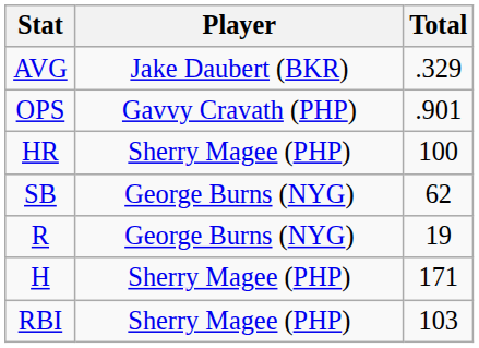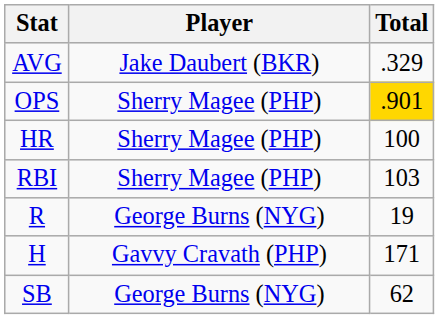OPS | Player: Gavvy Cravath (PHP) -> Sherry Magee (PHP)
OPS | Total: no background -> gold background
rows swapped: RBI <-> SB
H | Player: Sherry Magee (PHP) -> Gavvy Cravath (PHP)
